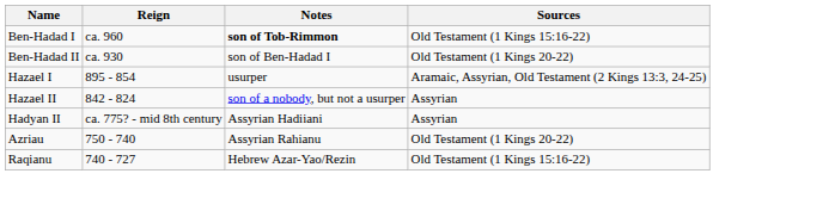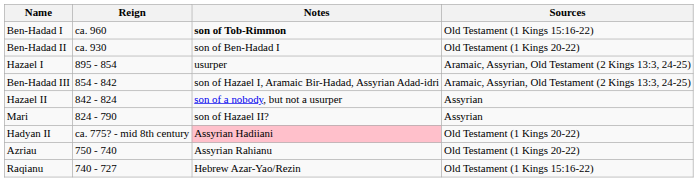+ row: Ben-Hadad III | 854 - 842 | son of Hazael I, Aramaic Bir-Hadad, Assyrian Adad-idri | Aramaic, Assyrian, Old Testament (2 Kings 13:3, 24-25)
+ row: Mari | 824 - 790 | son of Hazael II? | Assyrian
Hadyan II | Notes: no background -> pink background
Hadyan II | Sources: Assyrian -> Old Testament (1 Kings 20-22)
